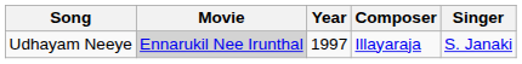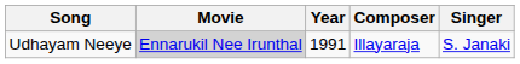Udhayam Neeye | Year: 1997 -> 1991
